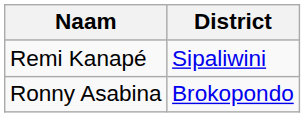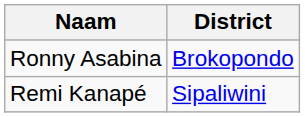rows swapped: Ronny Asabina <-> Remi Kanapé
